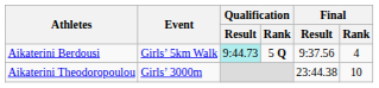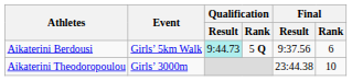Aikaterini Berdousi | Final / Rank: 4 -> 6
